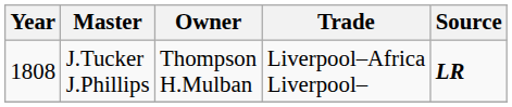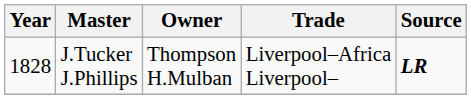J.Tucker J.Phillips | Year: 1808 -> 1828
